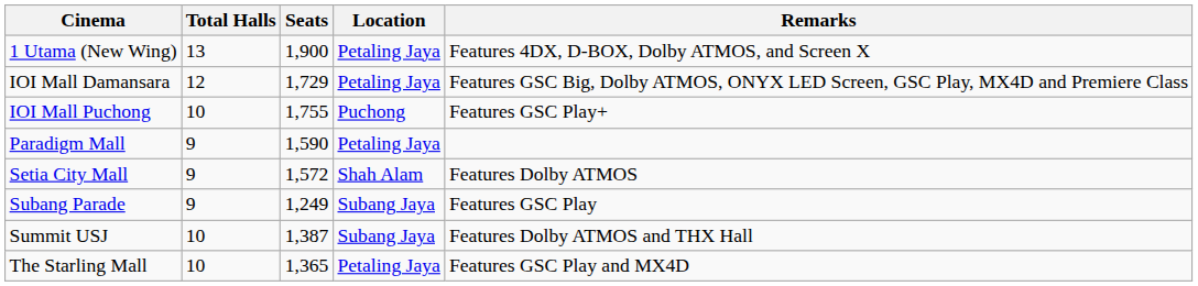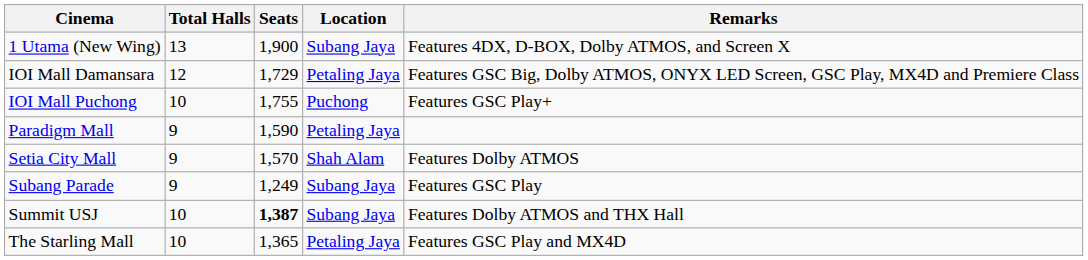1 Utama (New Wing) | Location: Petaling Jaya -> Subang Jaya
Setia City Mall | Seats: 1,572 -> 1,570
Summit USJ | Seats: normal -> bold
